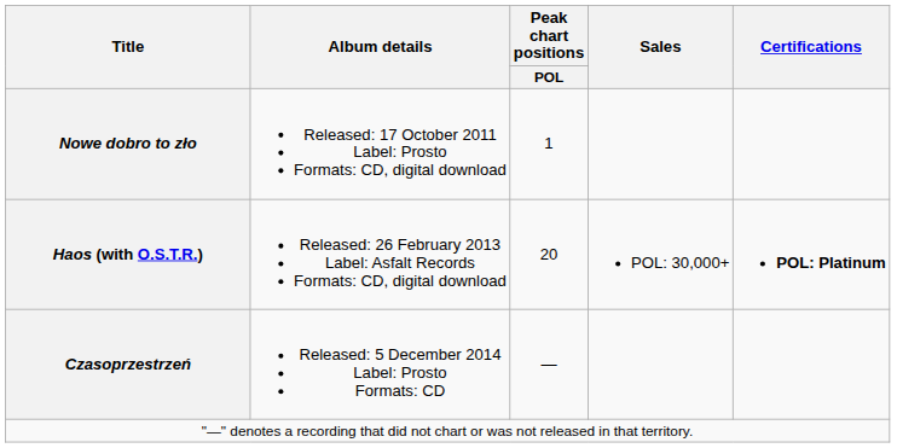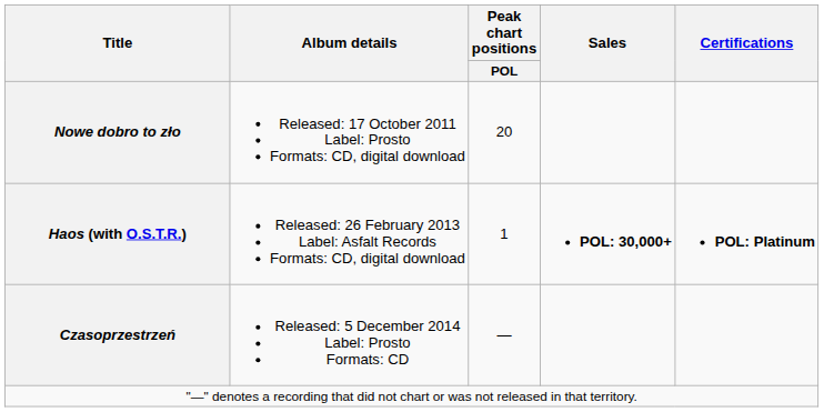Nowe dobro to zło | Peak chart positions / POL: 1 -> 20
Haos (with O.S.T.R.) | Peak chart positions / POL: 20 -> 1
Haos (with O.S.T.R.) | Sales: normal -> bold
